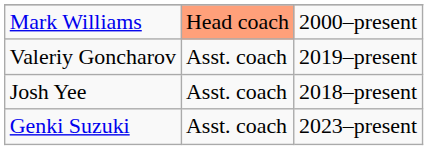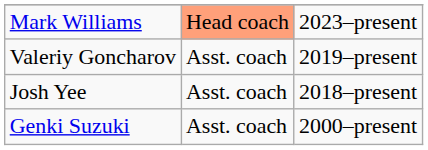Mark Williams | column 3: 2000–present -> 2023–present
Genki Suzuki | column 3: 2023–present -> 2000–present
